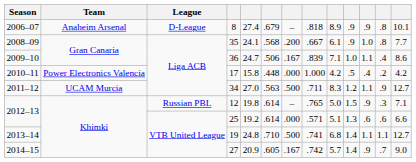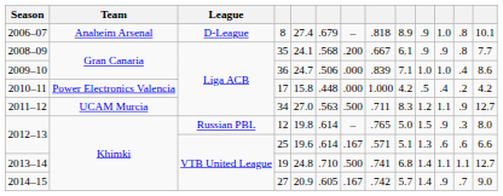8 | column 11: .9 -> 1.0
35 | column 11: 1.0 -> .9
36 | column 7: .167 -> .000
36 | column 11: 1.1 -> 1.0
12 | column 13: 7.1 -> 8.0
25 | column 5: 19.2 -> 19.6
25 | column 7: .000 -> .167
